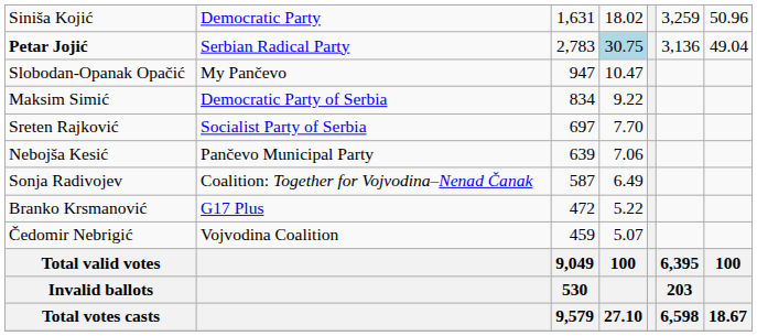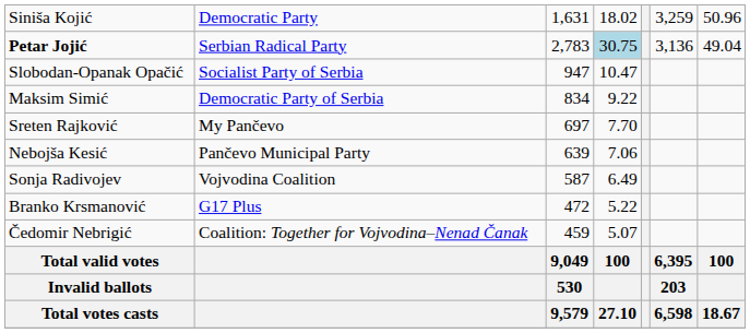Slobodan-Opanak Opačić | column 2: My Pančevo -> Socialist Party of Serbia
Sreten Rajković | column 2: Socialist Party of Serbia -> My Pančevo
Sonja Radivojev | column 2: Coalition: Together for Vojvodina–Nenad Čanak -> Vojvodina Coalition
Čedomir Nebrigić | column 2: Vojvodina Coalition -> Coalition: Together for Vojvodina–Nenad Čanak
